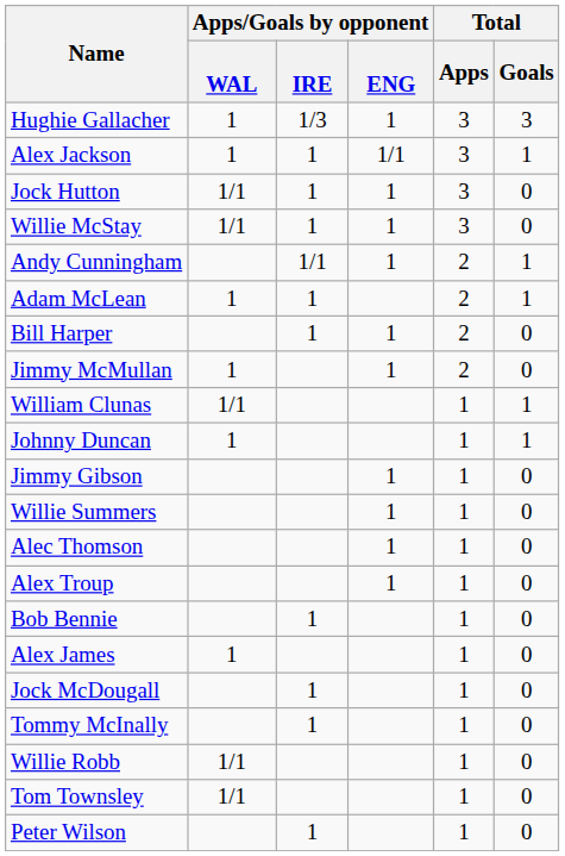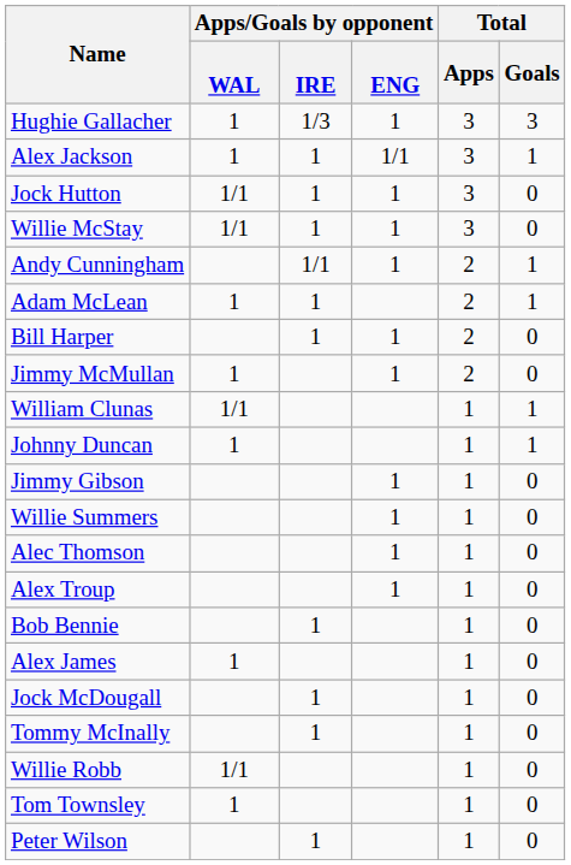Tom Townsley | Apps/Goals by opponent / WAL: 1/1 -> 1
